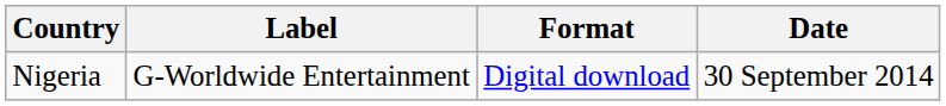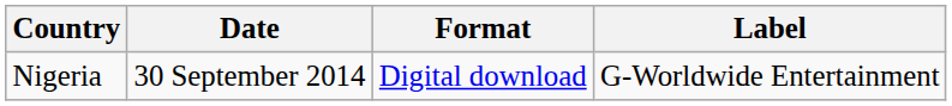columns swapped: Date <-> Label
